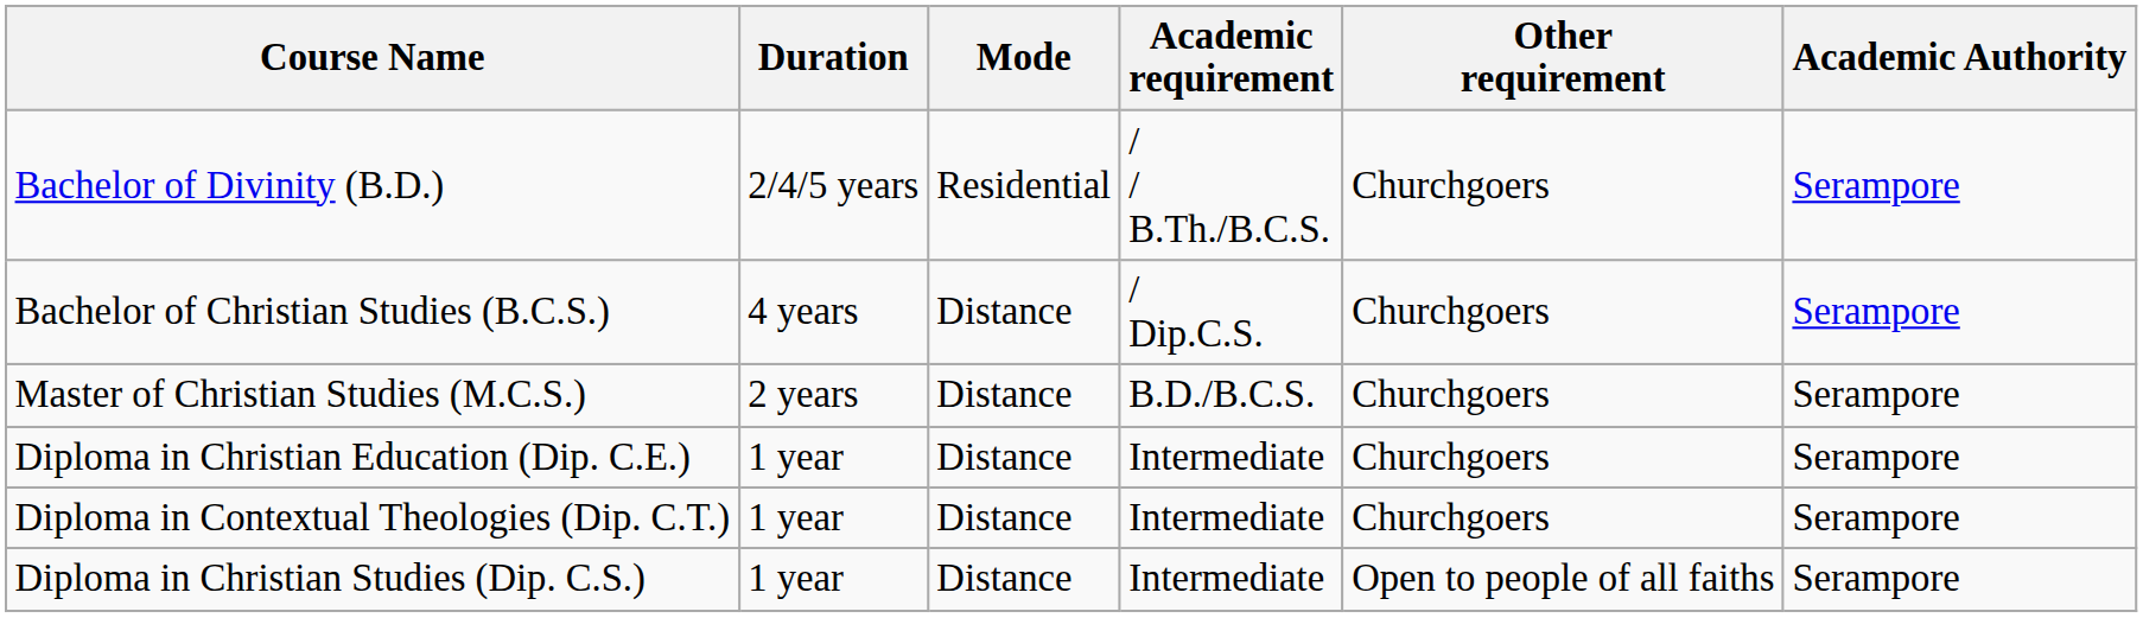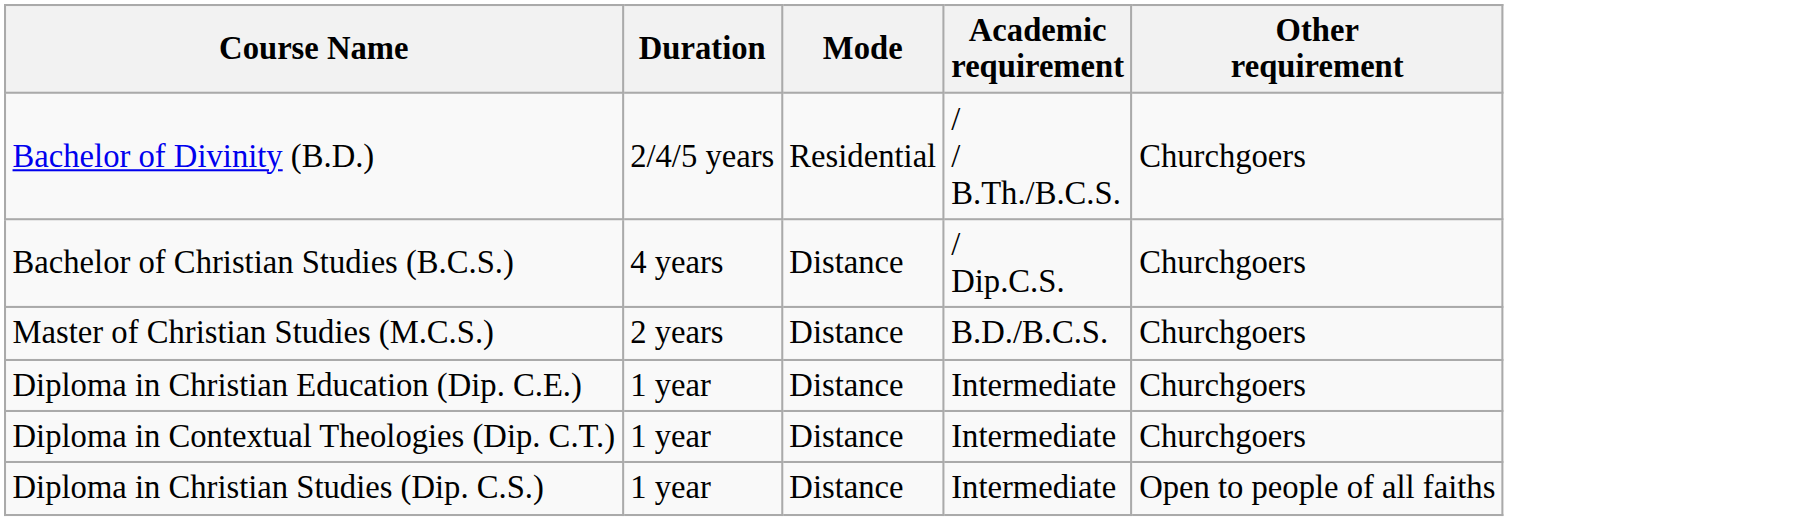- column: Academic Authority | Serampore | Serampore | Serampore | Serampore | Serampore | Serampore
